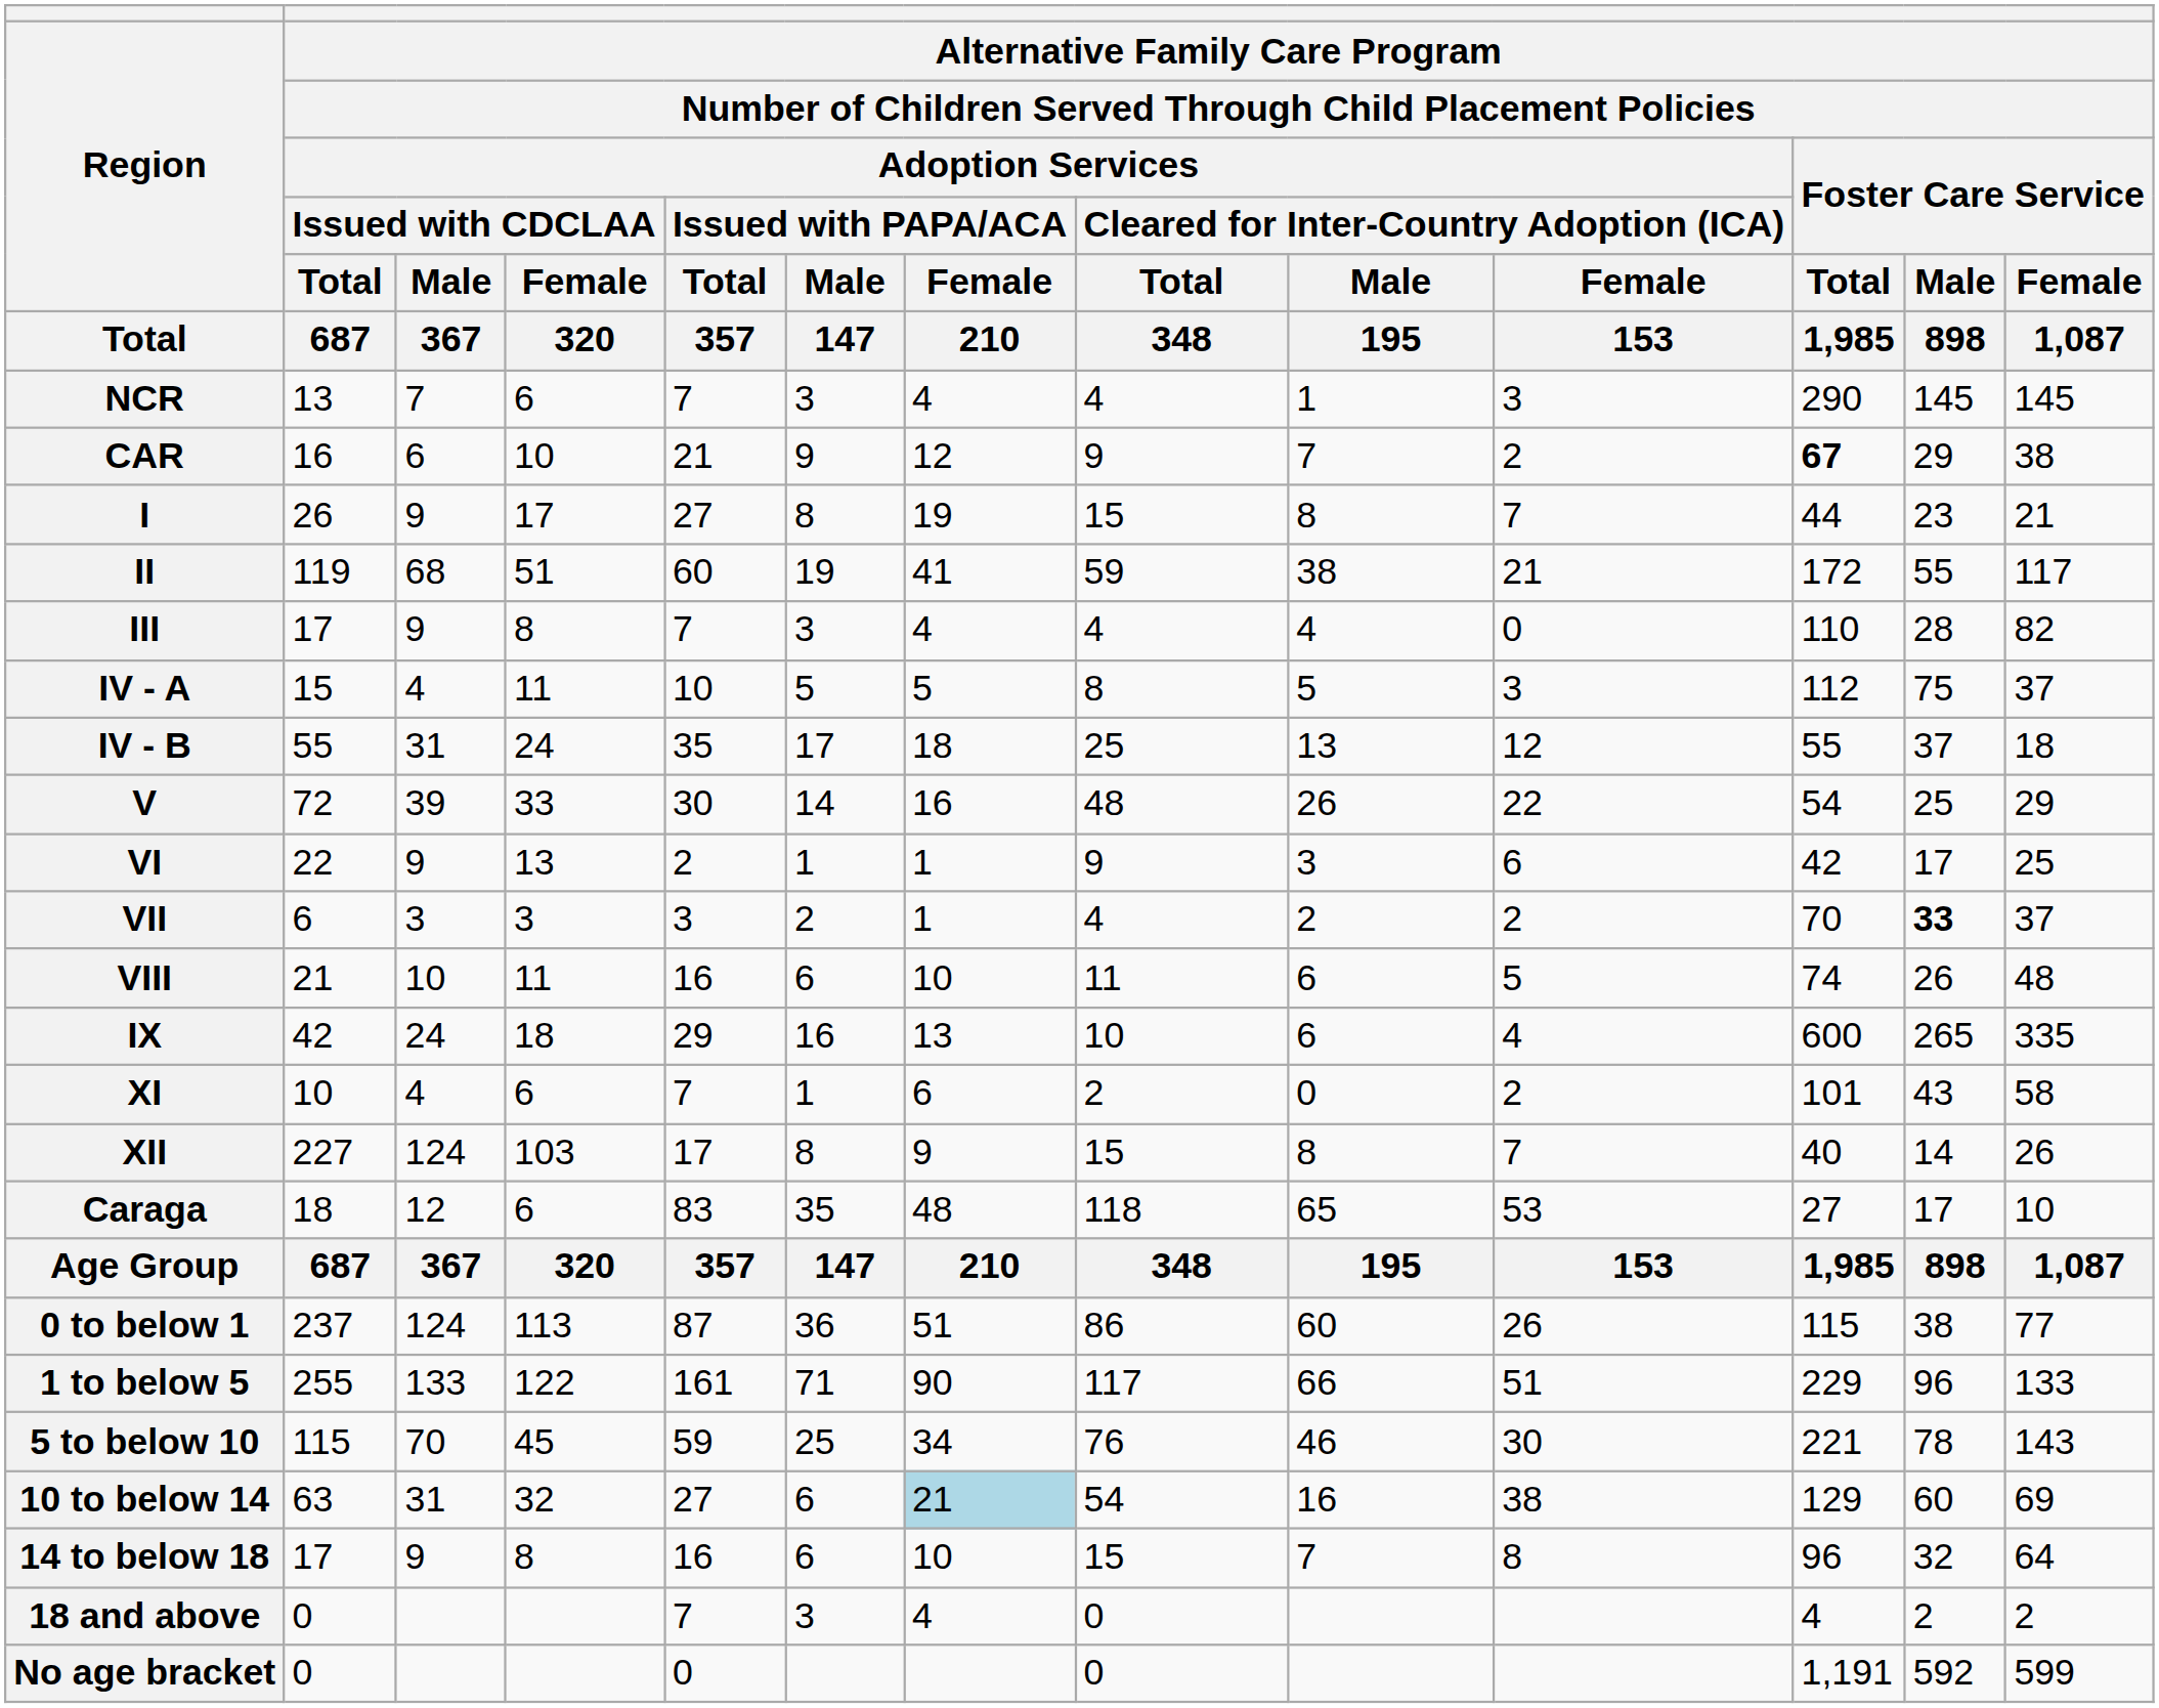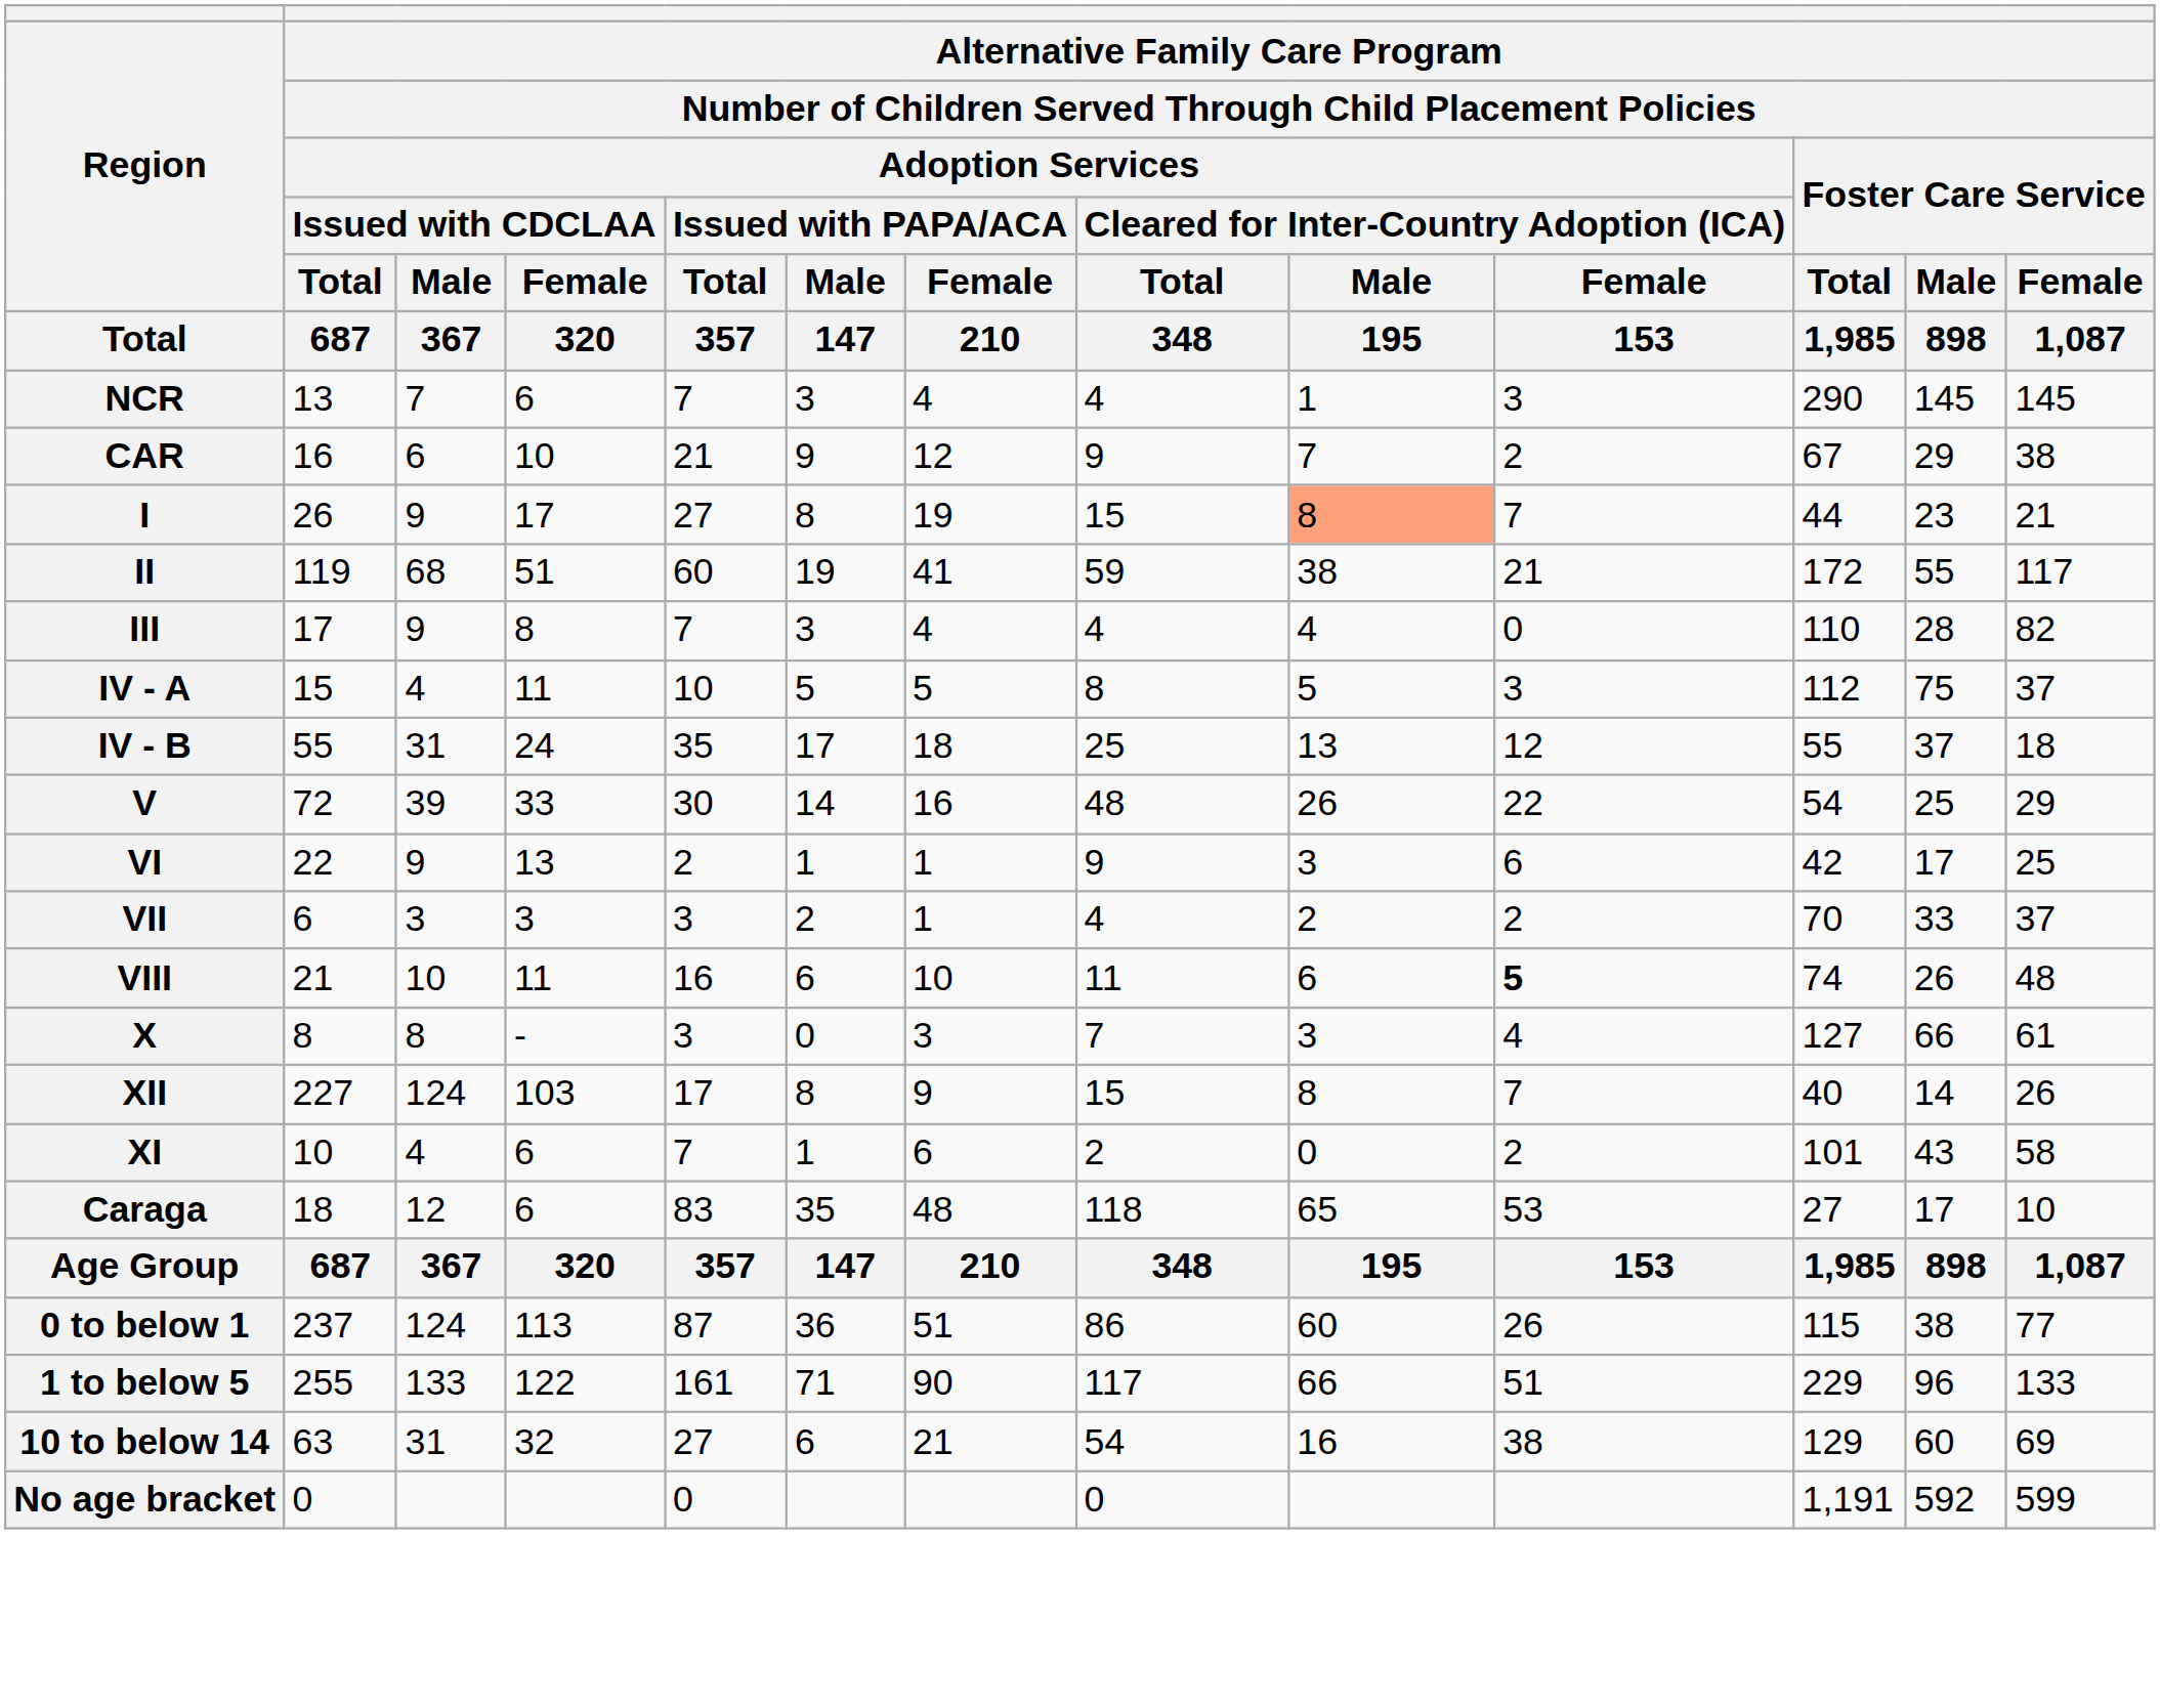CAR | column 11: bold -> normal
I | column 9: no background -> lightsalmon background
VII | column 12: bold -> normal
VIII | column 10: normal -> bold
- row: IX | 42 | 24 | 18 | 29 | 16 | 13 | 10 | 6 | 4 | 600 | 265 | 335
+ row: X | 8 | 8 | - | 3 | 0 | 3 | 7 | 3 | 4 | 127 | 66 | 61
rows swapped: XI <-> XII
- row: 5 to below 10 | 115 | 70 | 45 | 59 | 25 | 34 | 76 | 46 | 30 | 221 | 78 | 143
10 to below 14 | column 7: lightblue background -> no background
- row: 14 to below 18 | 17 | 9 | 8 | 16 | 6 | 10 | 15 | 7 | 8 | 96 | 32 | 64
- row: 18 and above | 0 | 7 | 3 | 4 | 0 | 4 | 2 | 2
